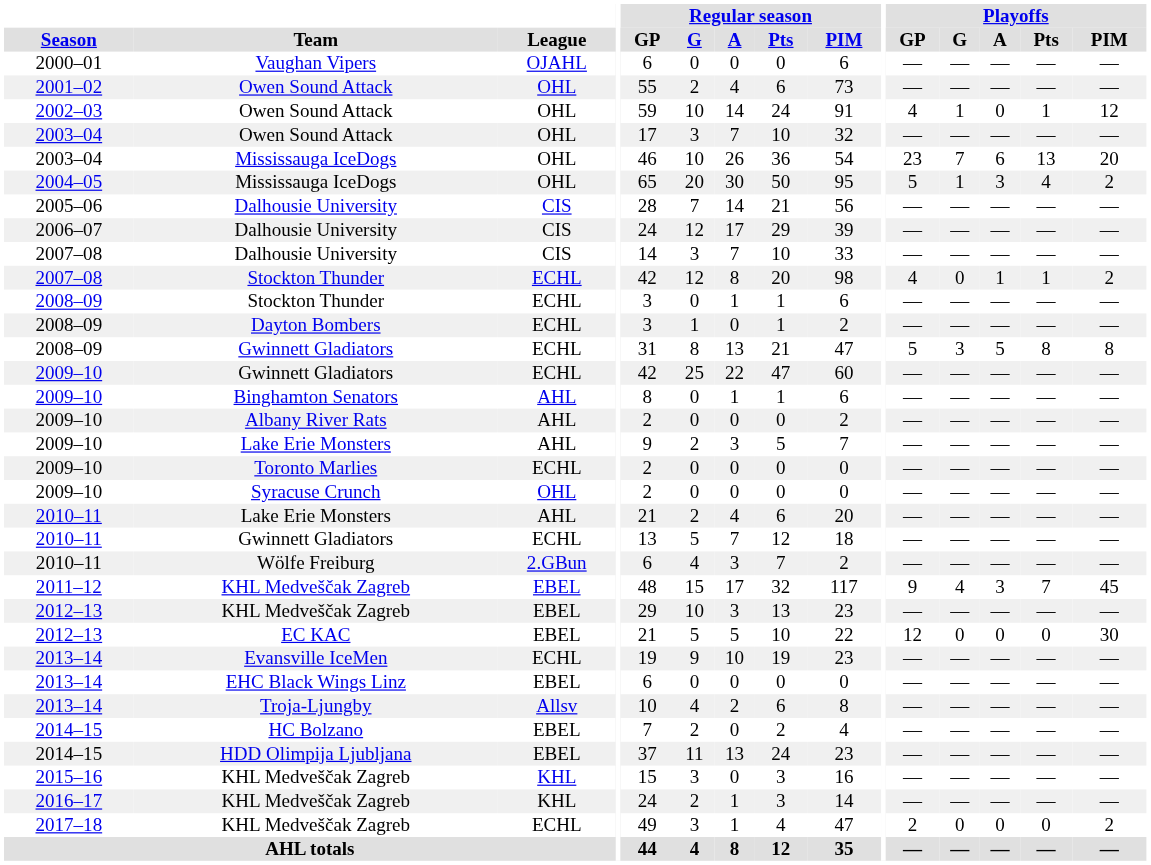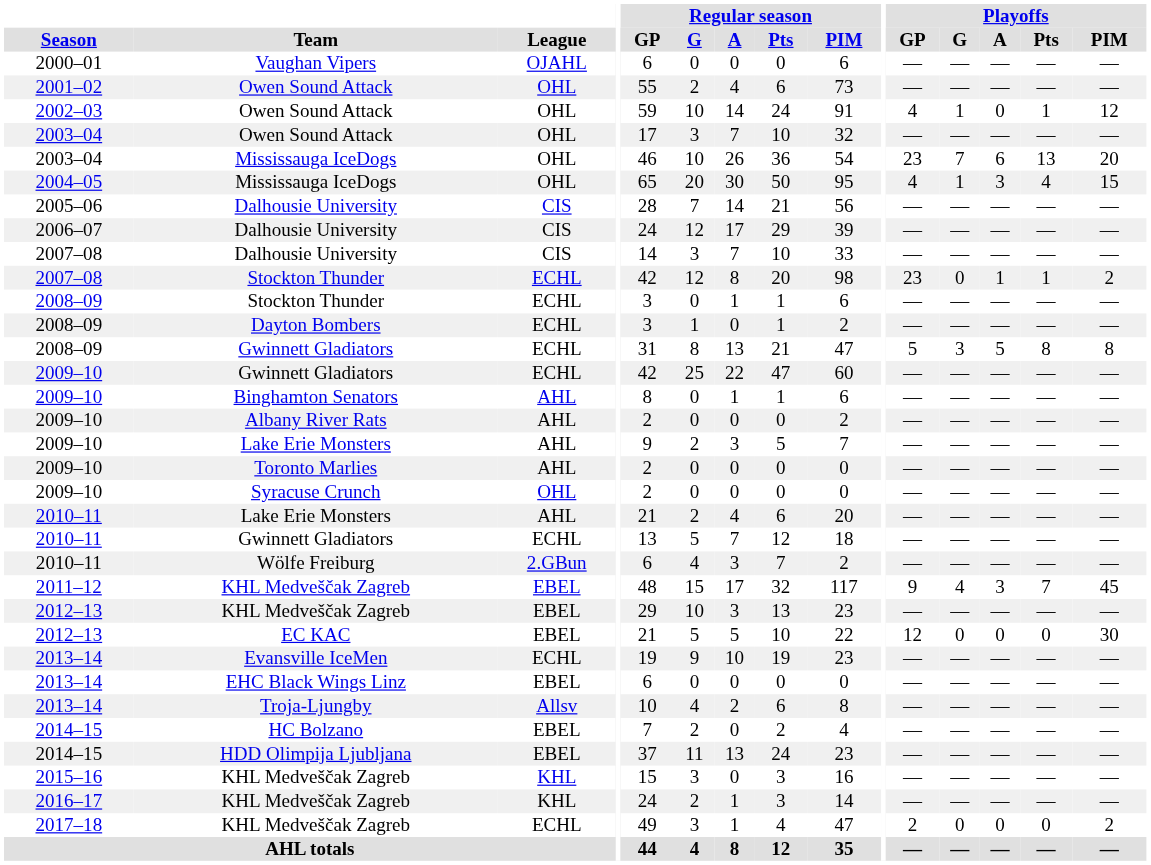2004–05 / Mississauga IceDogs | Playoffs / GP: 5 -> 4
2004–05 / Mississauga IceDogs | Playoffs / PIM: 2 -> 15
2007–08 / Stockton Thunder | Playoffs / GP: 4 -> 23
Toronto Marlies | League: ECHL -> AHL
